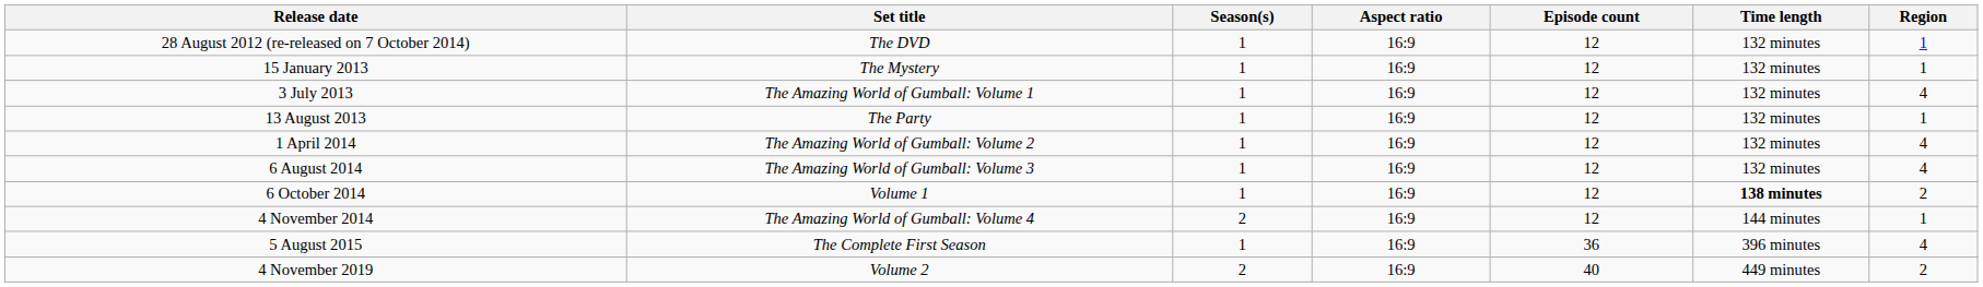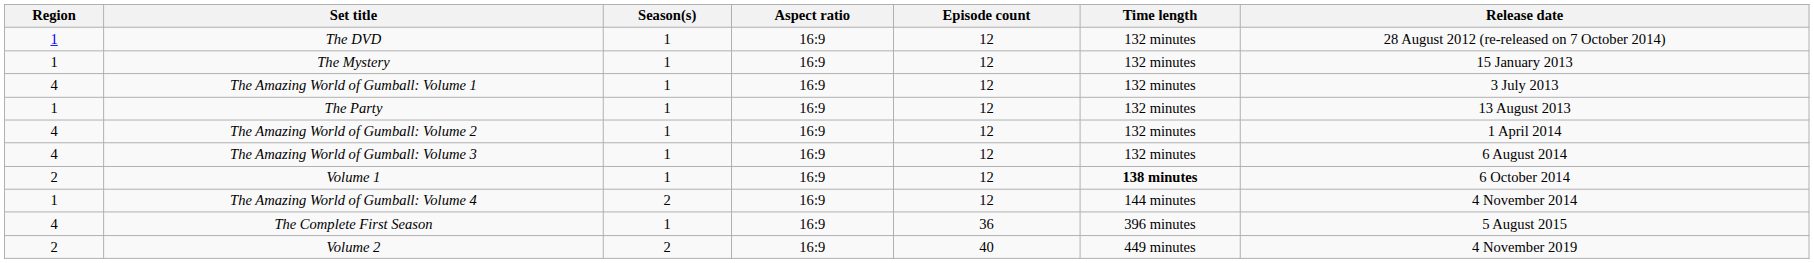columns swapped: Region <-> Release date
